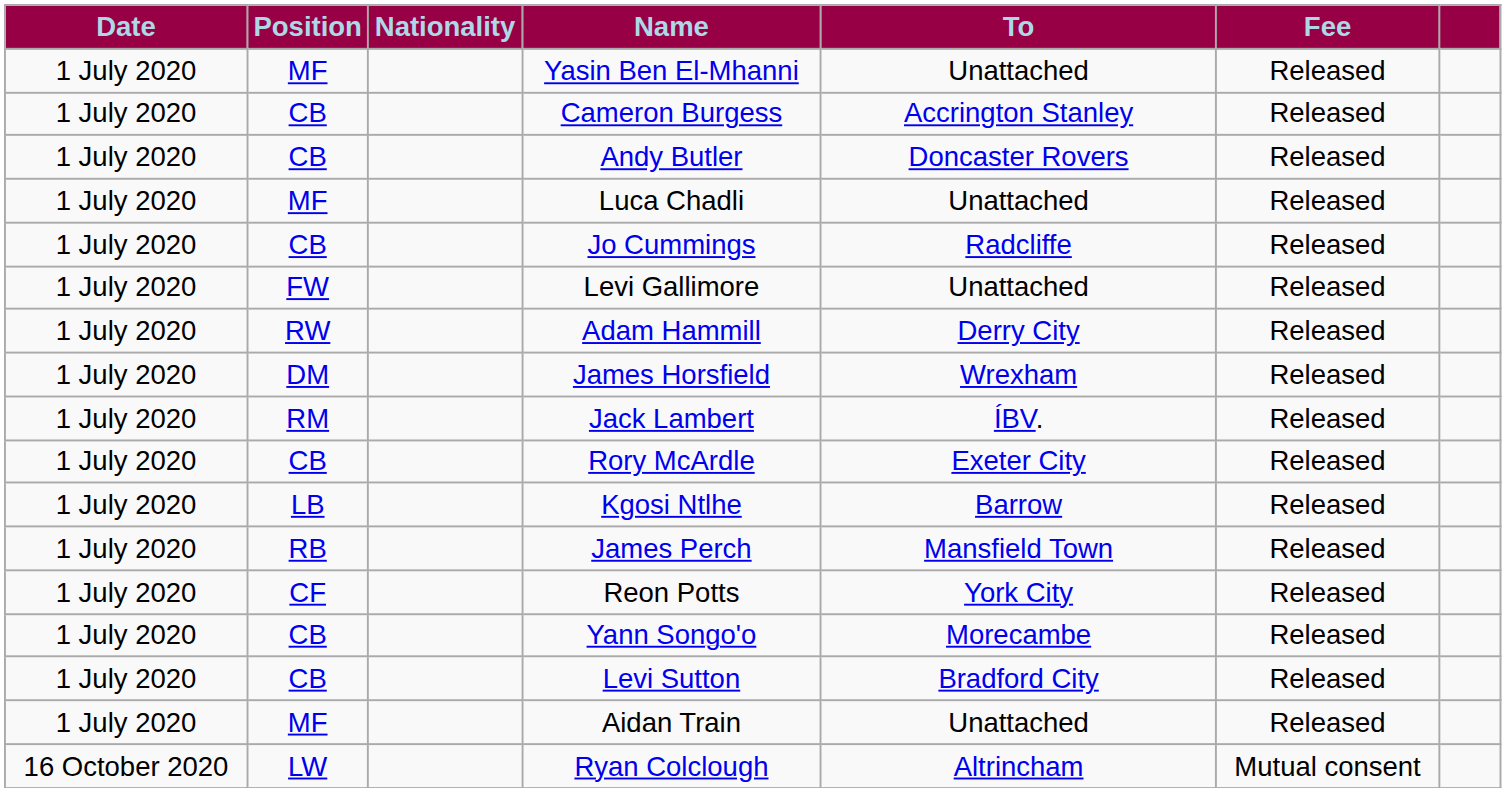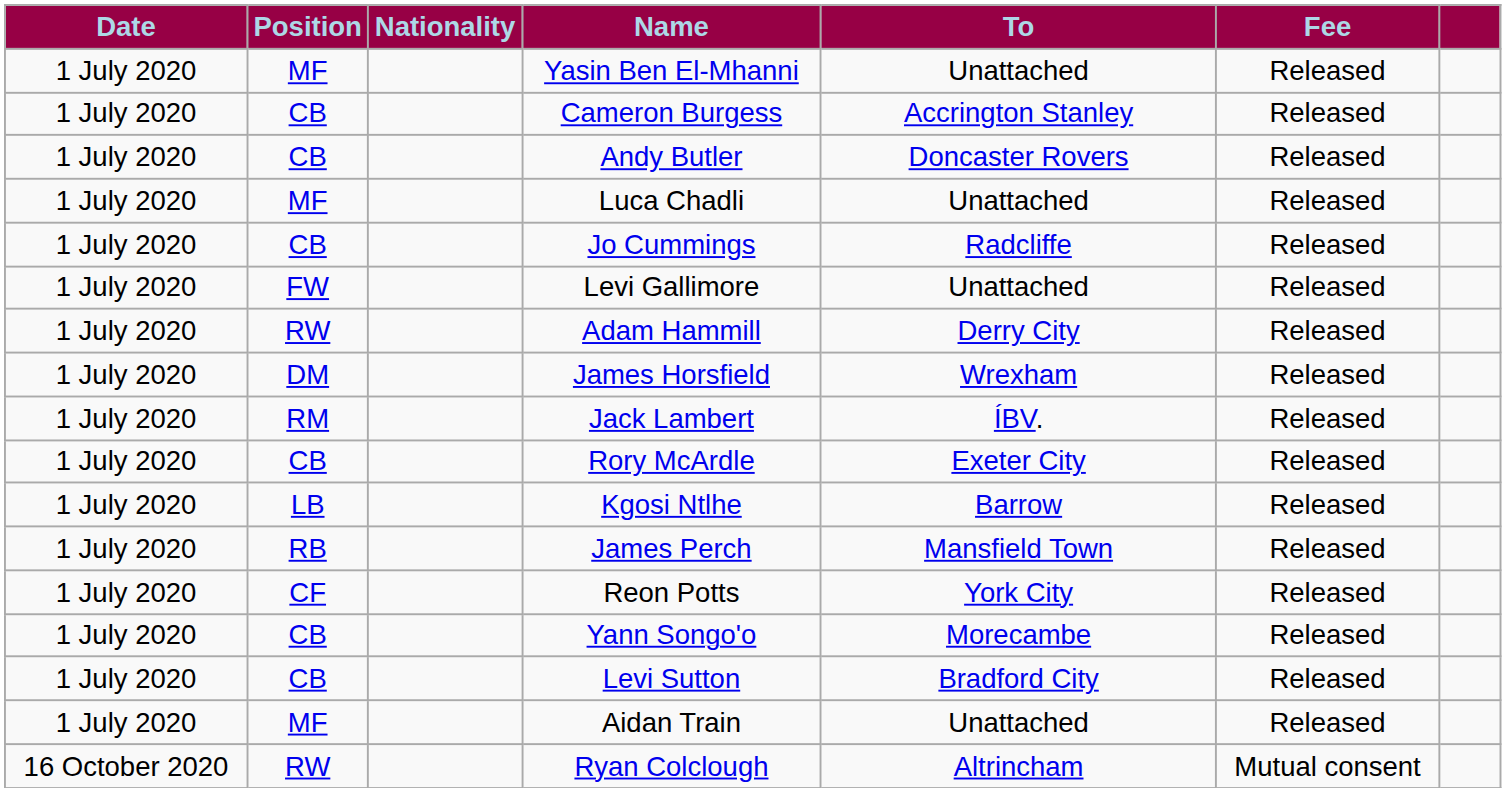Ryan Colclough | Position: LW -> RW
